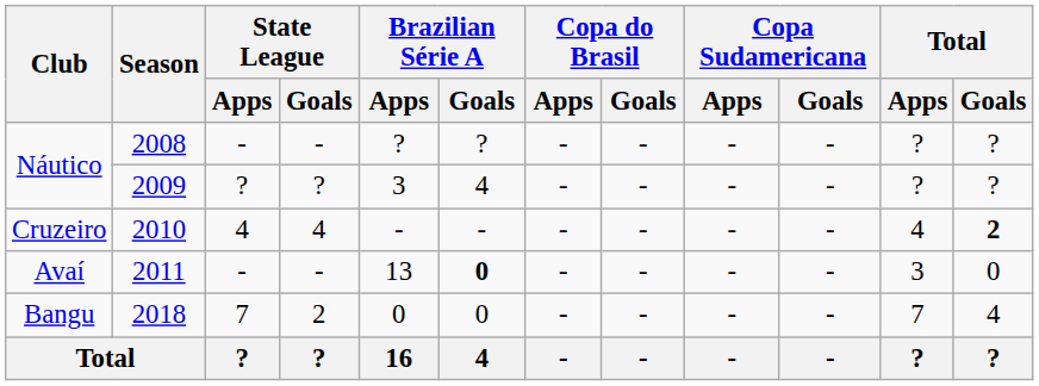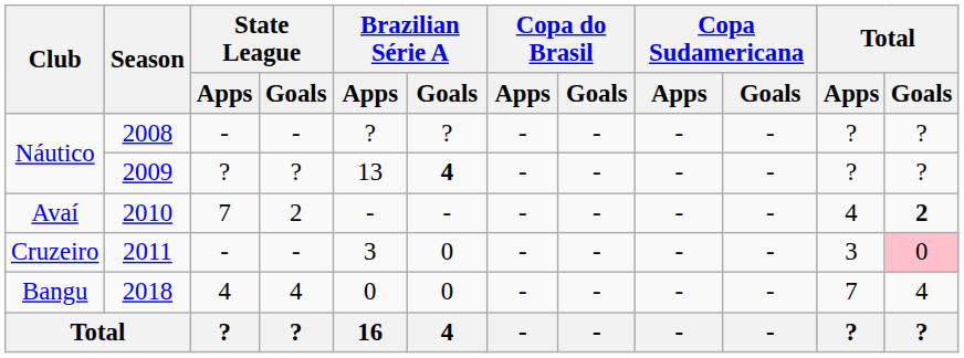2009 | Brazilian Série A / Apps: 3 -> 13
2009 | Brazilian Série A / Goals: normal -> bold
2010 | Club: Cruzeiro -> Avaí
2010 | State League / Apps: 4 -> 7
2010 | State League / Goals: 4 -> 2
2011 | Club: Avaí -> Cruzeiro
2011 | Brazilian Série A / Apps: 13 -> 3
2011 | Brazilian Série A / Goals: bold -> normal
2011 | Total / Goals: no background -> pink background
2018 | State League / Apps: 7 -> 4
2018 | State League / Goals: 2 -> 4
